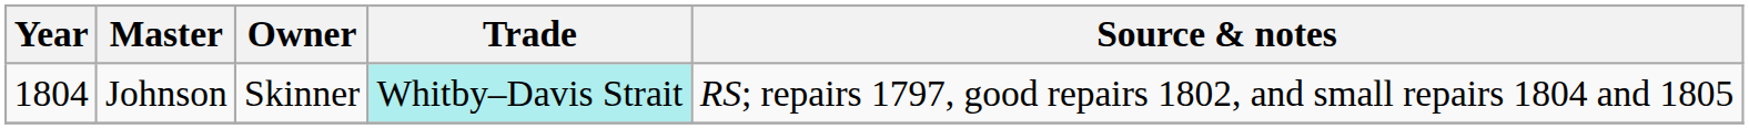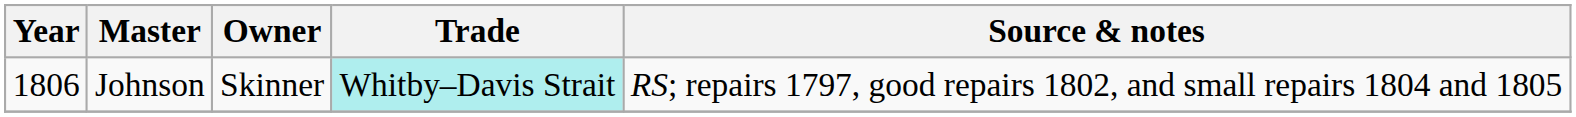Johnson | Year: 1804 -> 1806
